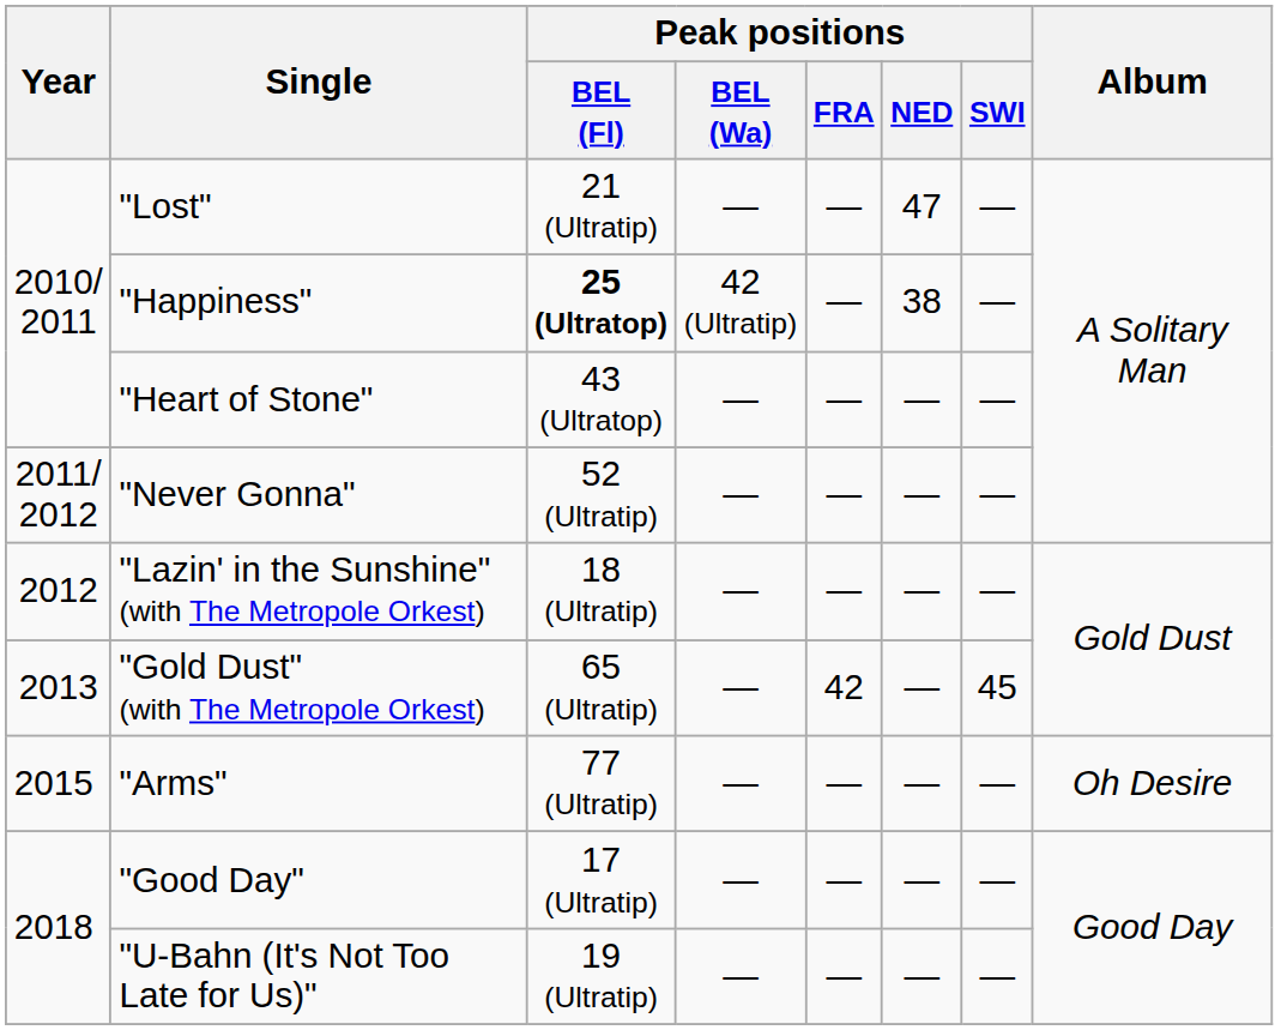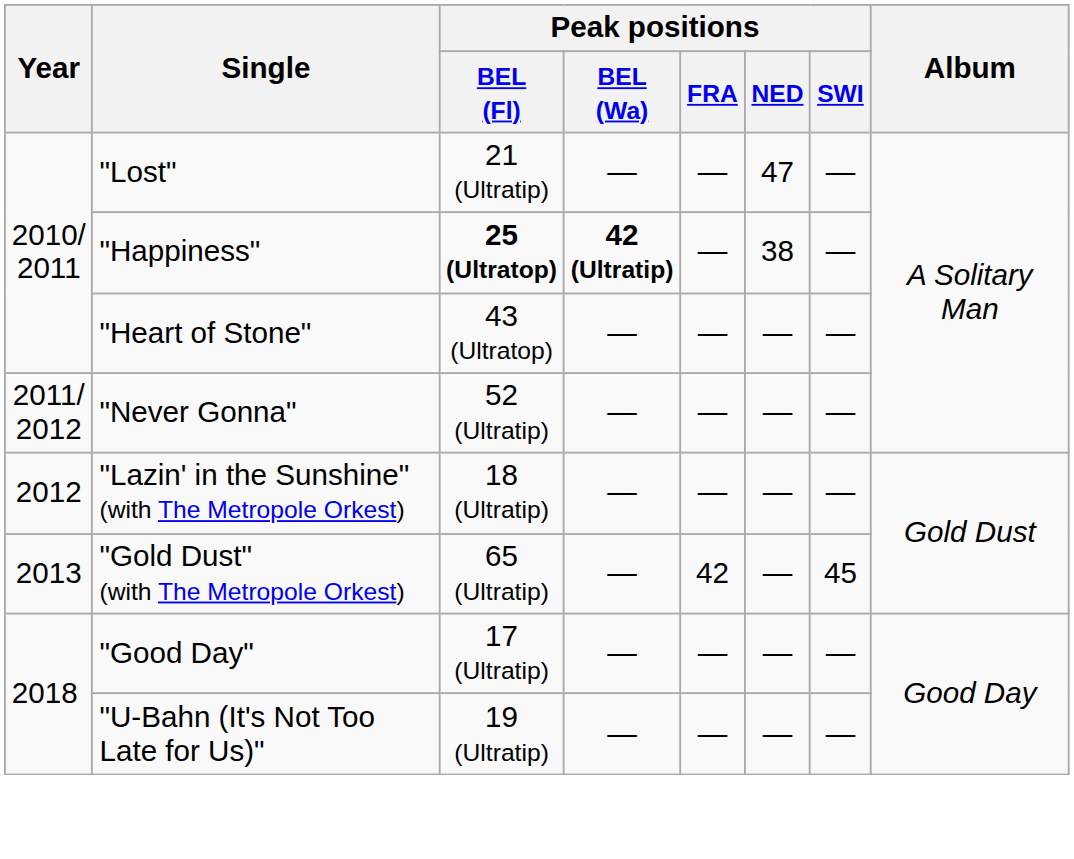"Happiness" | Peak positions / BEL (Wa): normal -> bold
- row: 2015 | "Arms" | 77 (Ultratip) | — | — | — | — | Oh Desire
